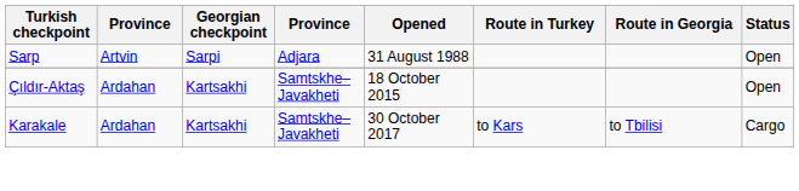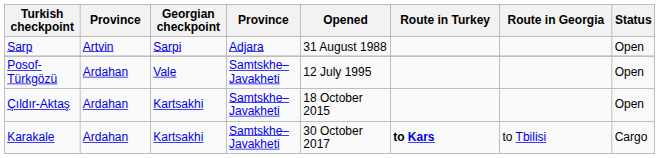+ row: Posof-Türkgözü | Ardahan | Vale | Samtskhe–Javakheti | 12 July 1995 | Open
Karakale | Route in Turkey: normal -> bold
